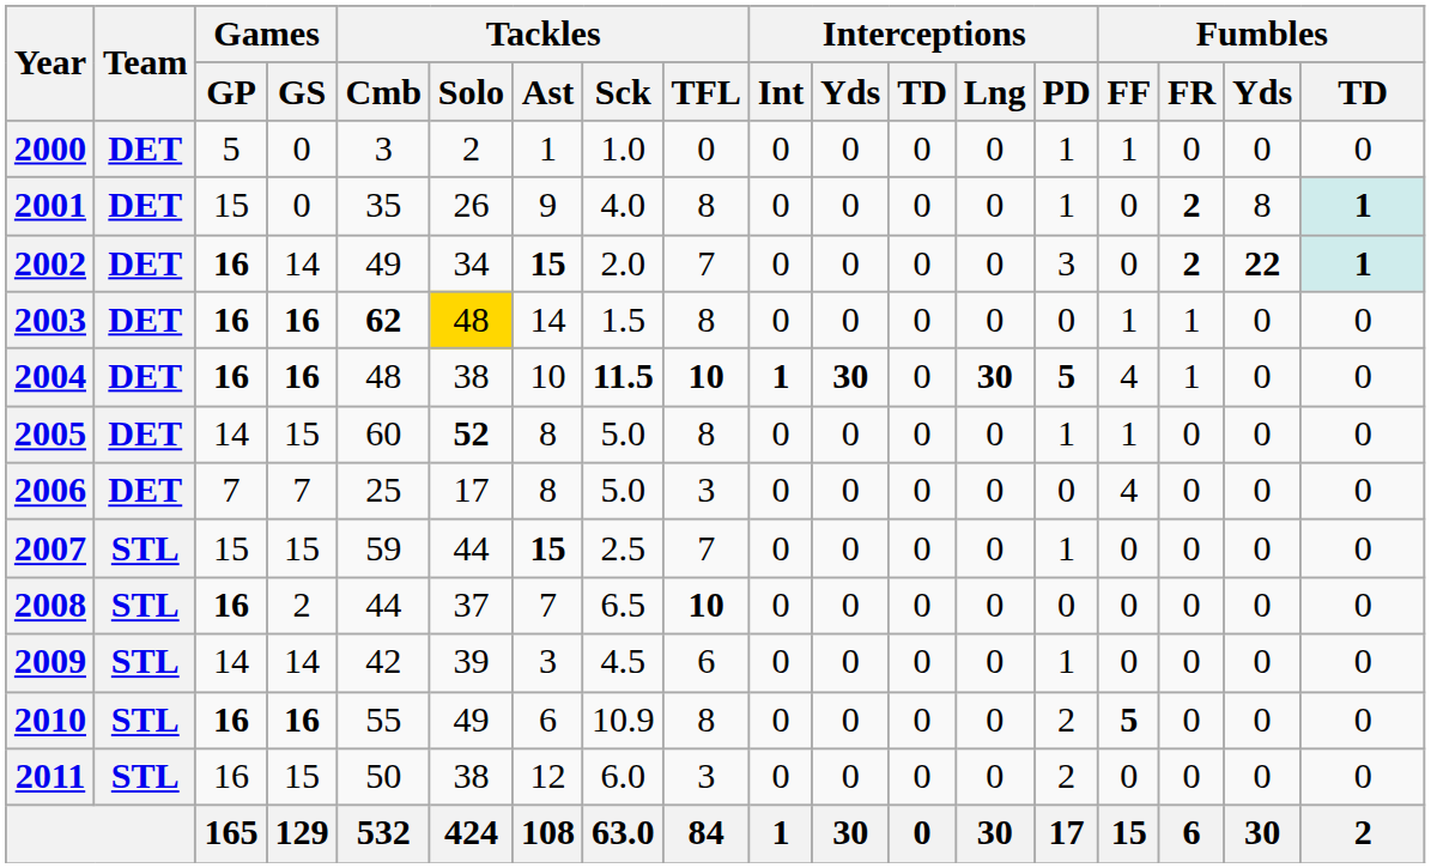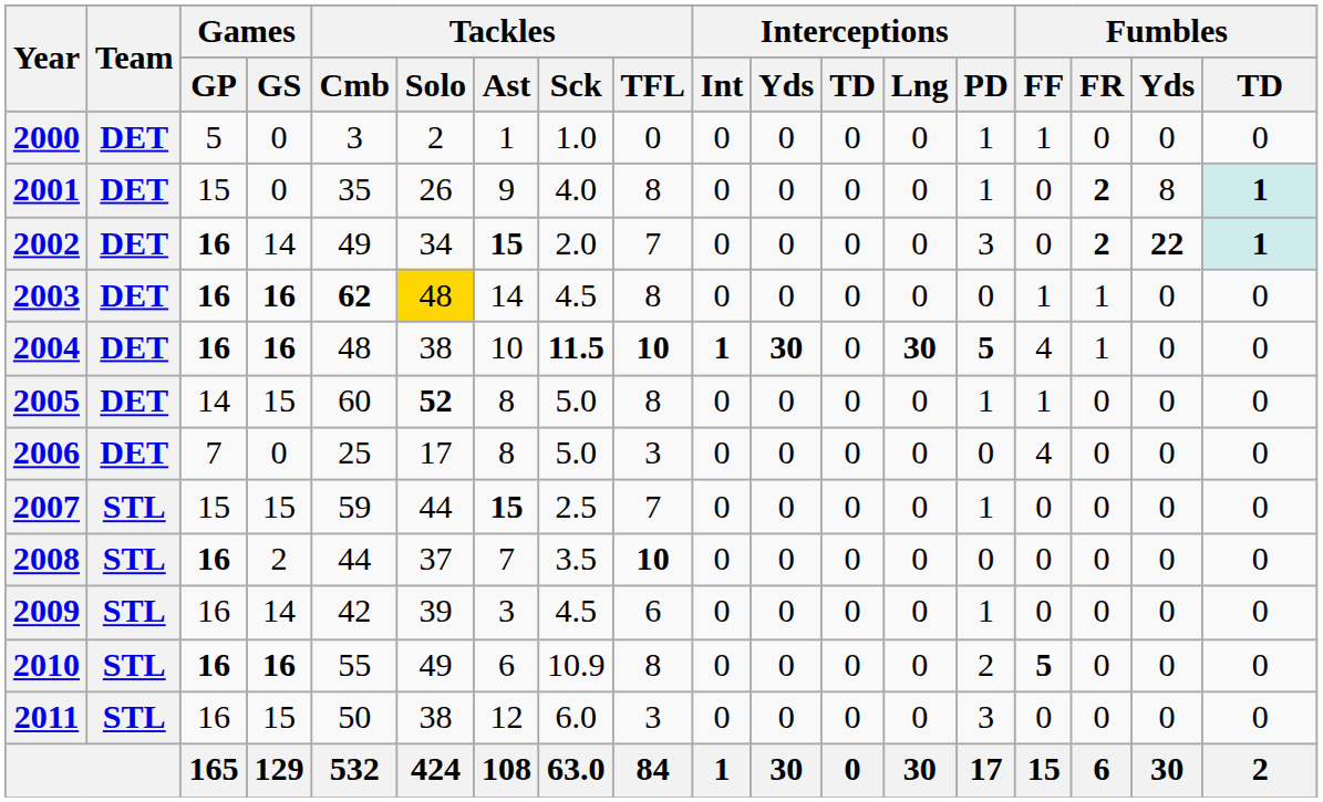2003 | Tackles / Sck: 1.5 -> 4.5
2006 | Games / GS: 7 -> 0
2008 | Tackles / Sck: 6.5 -> 3.5
2009 | Games / GP: 14 -> 16
2011 | Interceptions / PD: 2 -> 3
